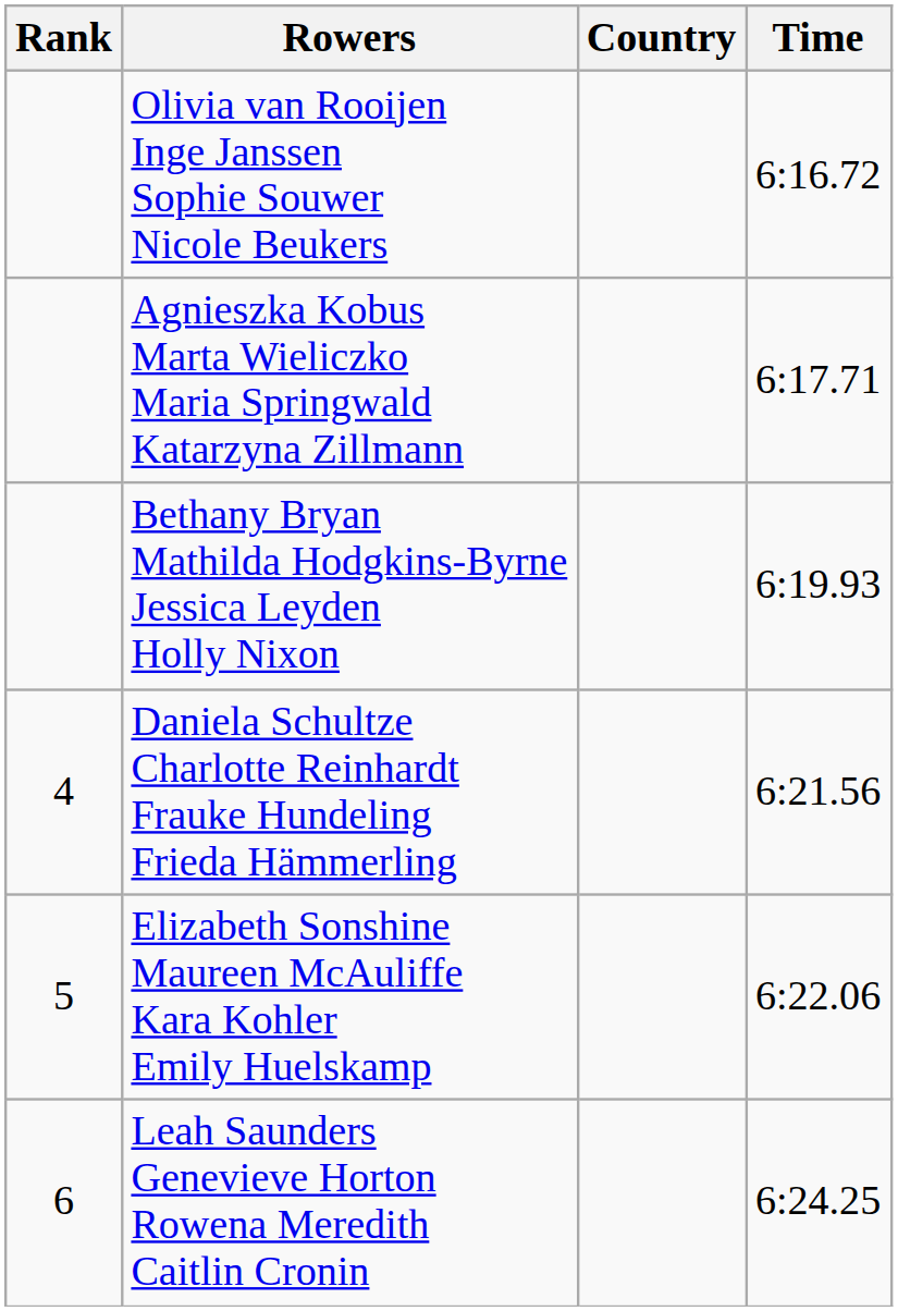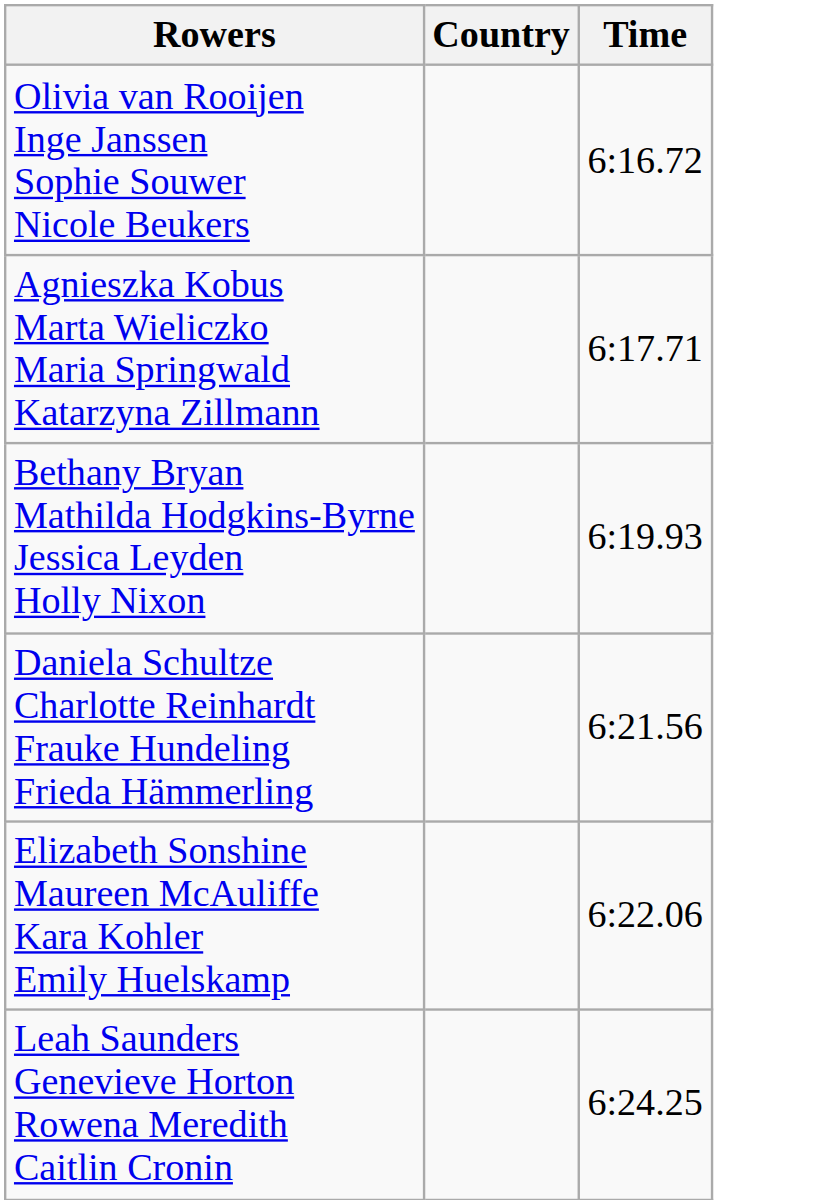- column: Rank | 4 | 5 | 6
